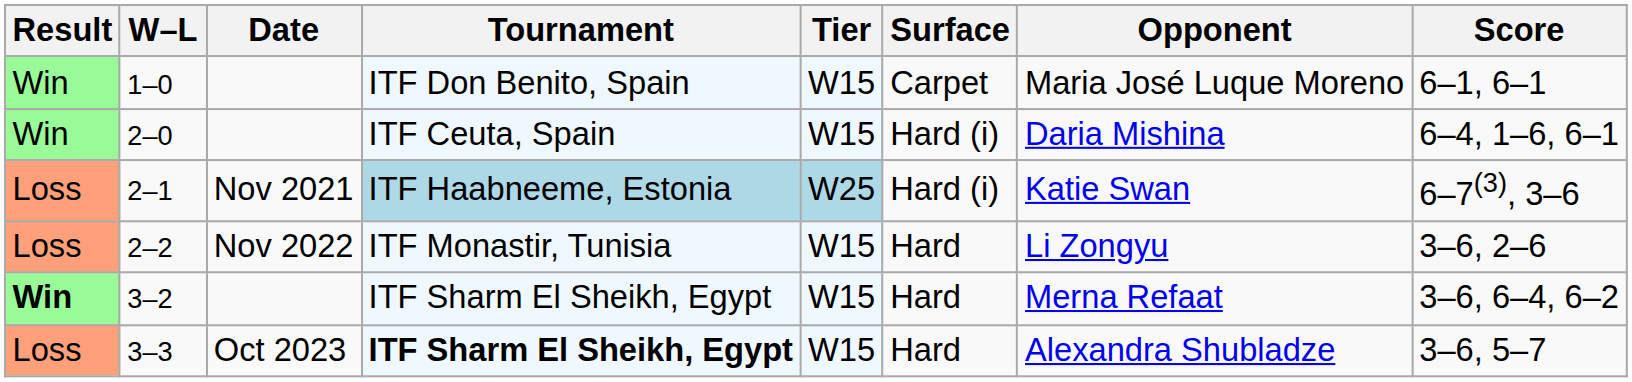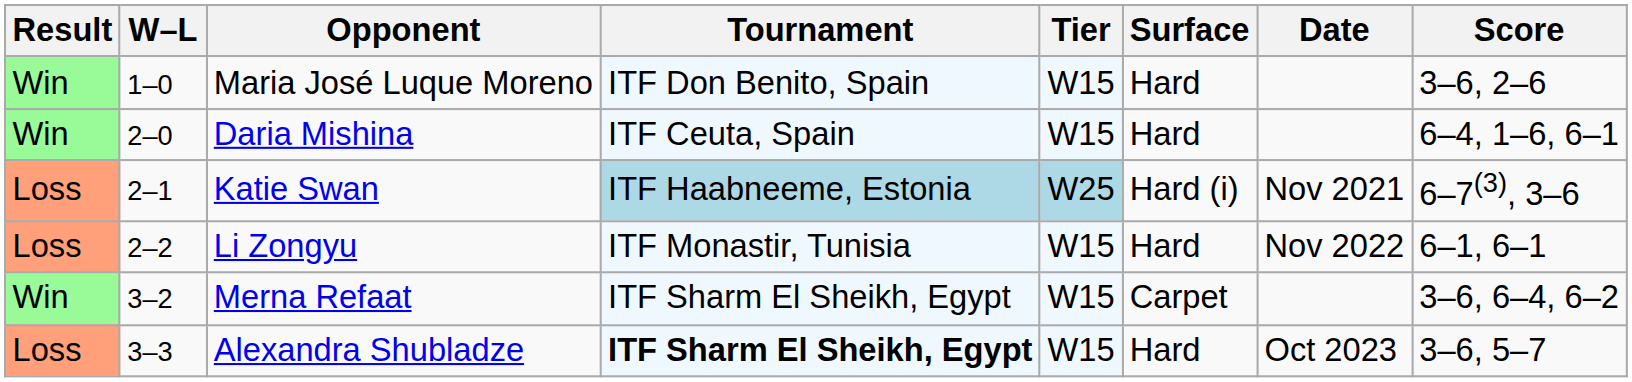columns swapped: Date <-> Opponent
1–0 | Surface: Carpet -> Hard
1–0 | Score: 6–1, 6–1 -> 3–6, 2–6
2–0 | Surface: Hard (i) -> Hard
2–2 | Score: 3–6, 2–6 -> 6–1, 6–1
3–2 | Result: bold -> normal
3–2 | Surface: Hard -> Carpet
